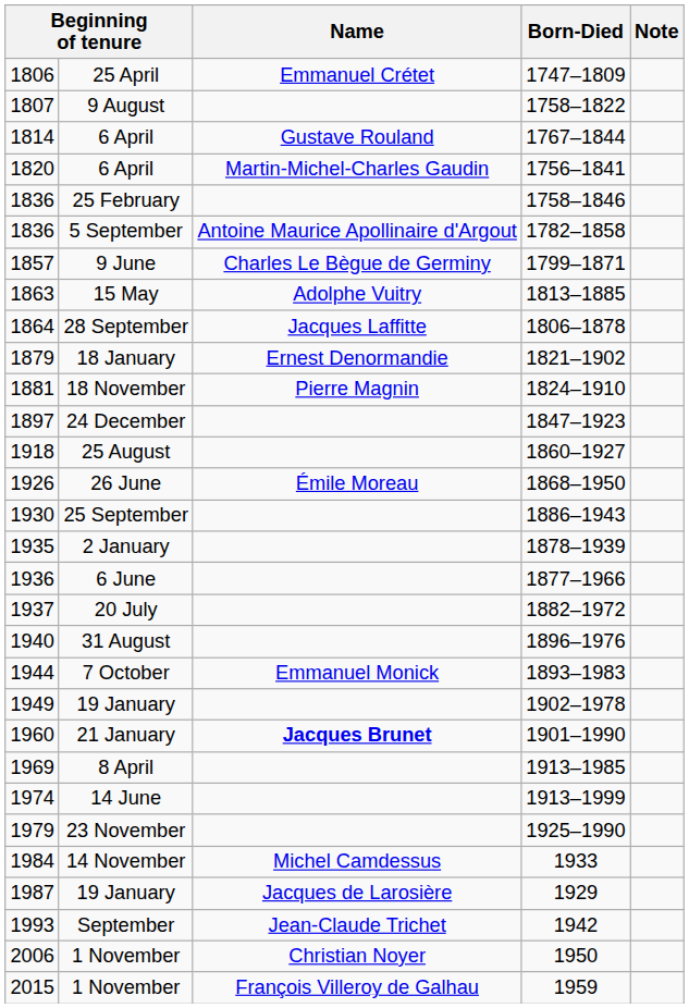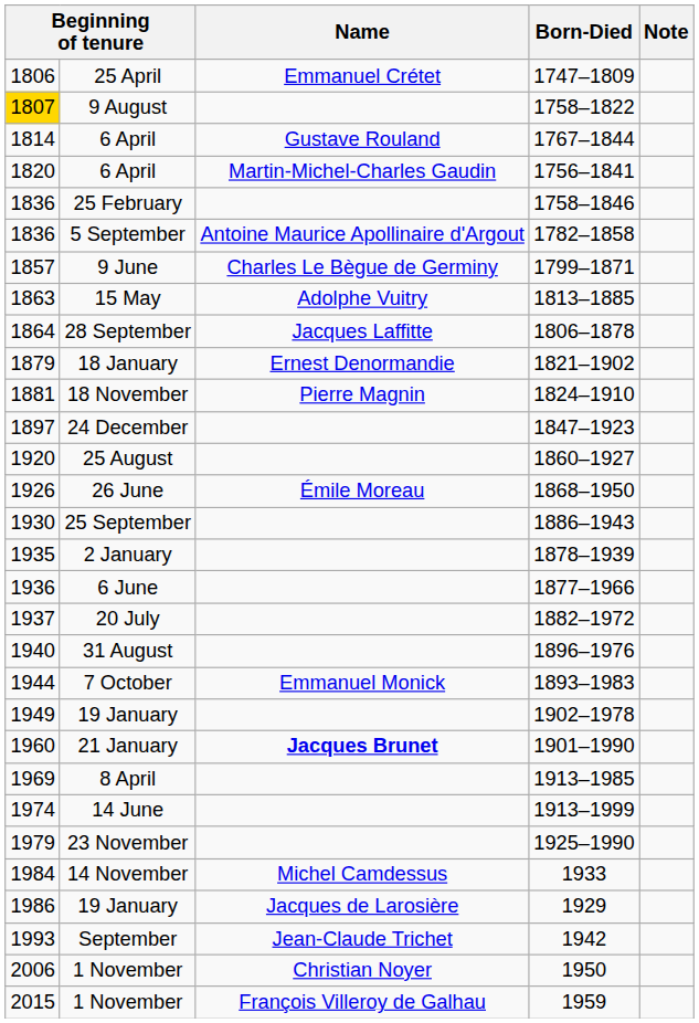9 August | column 1: no background -> gold background
25 August | column 1: 1918 -> 1920
19 January / 1929 | column 1: 1987 -> 1986
